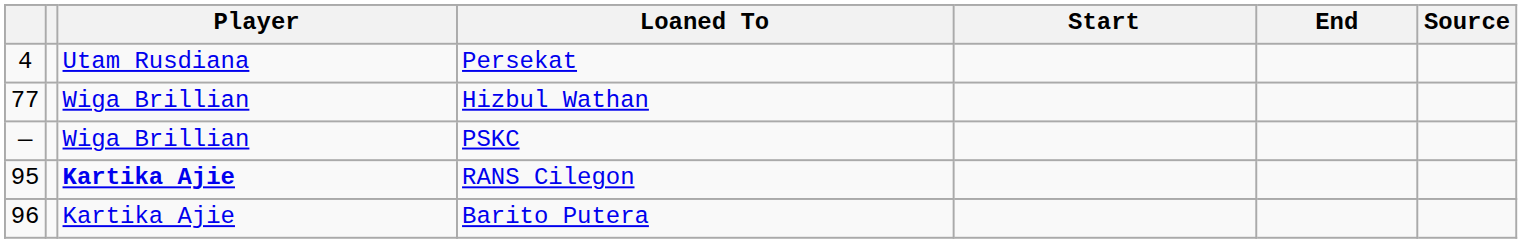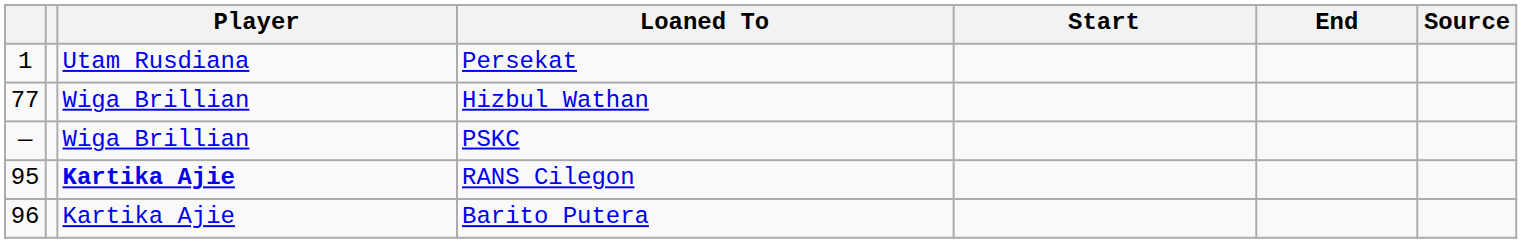Persekat | column 1: 4 -> 1
